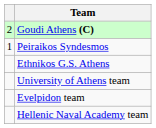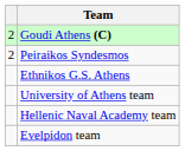Peiraikos Syndesmos | column 1: 1 -> 2
rows swapped: Evelpidon team <-> Hellenic Naval Academy team
